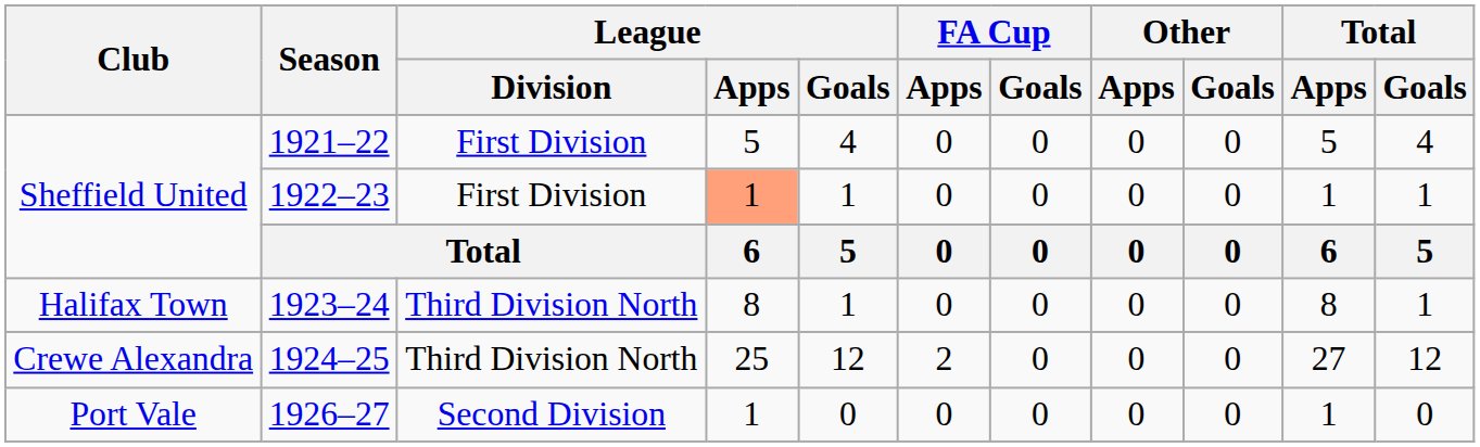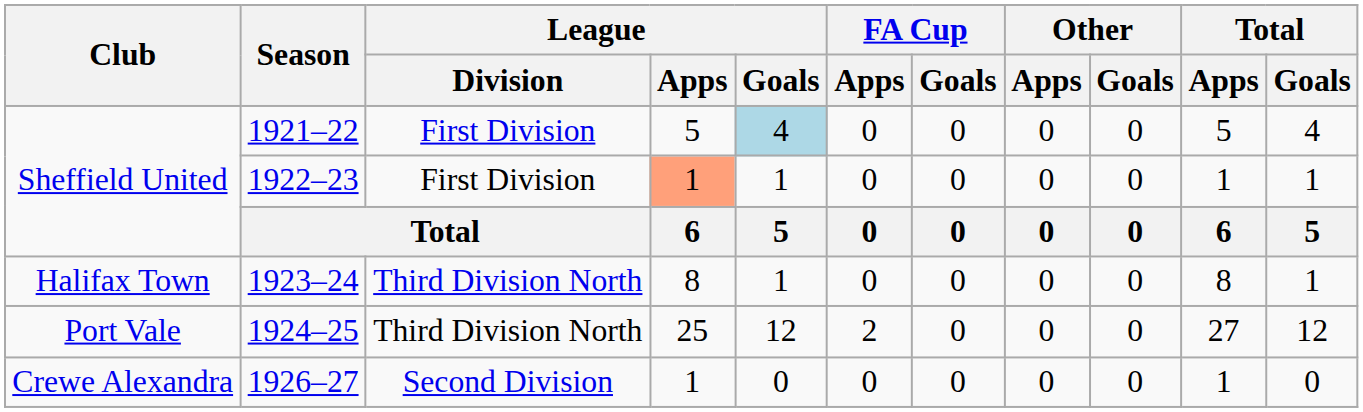1921–22 | League / Goals: no background -> lightblue background
1924–25 | Club: Crewe Alexandra -> Port Vale
1926–27 | Club: Port Vale -> Crewe Alexandra
